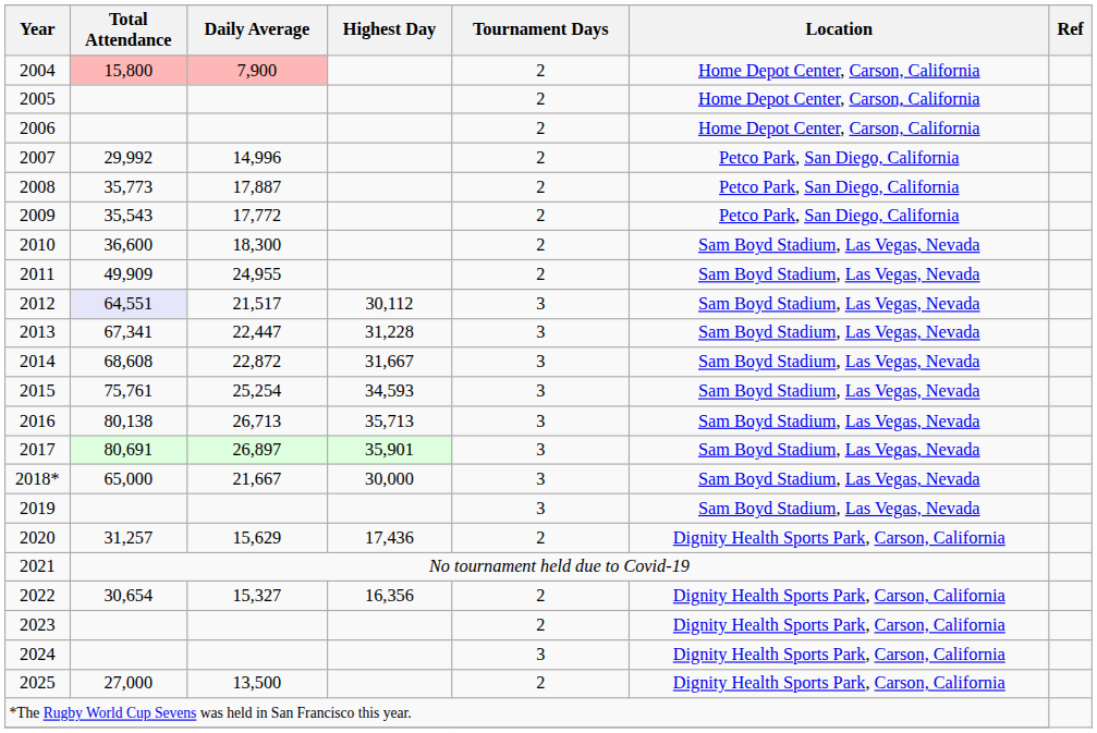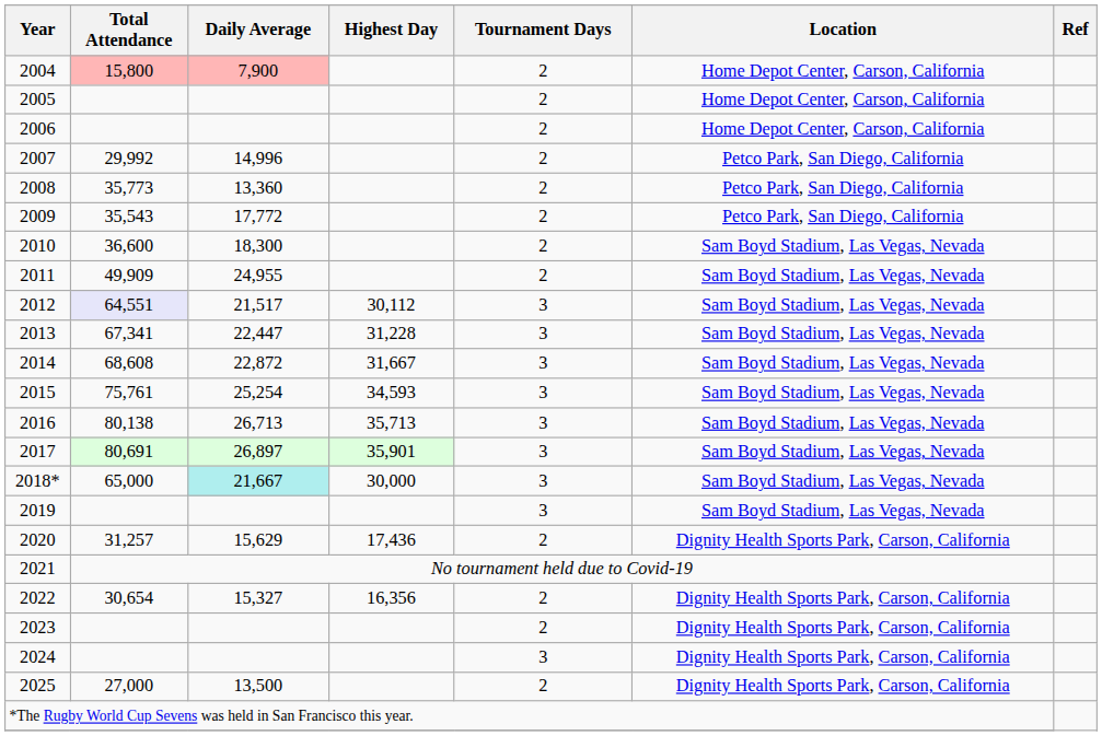2008 | Daily Average: 17,887 -> 13,360
2018* | Daily Average: no background -> paleturquoise background
